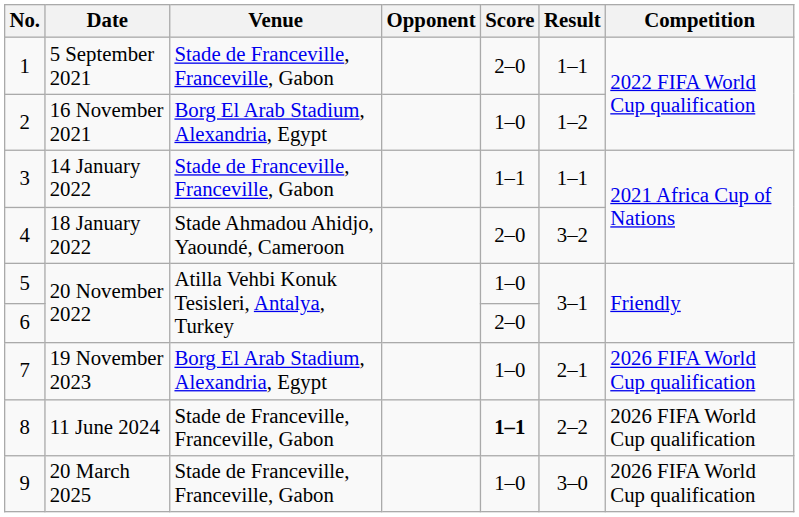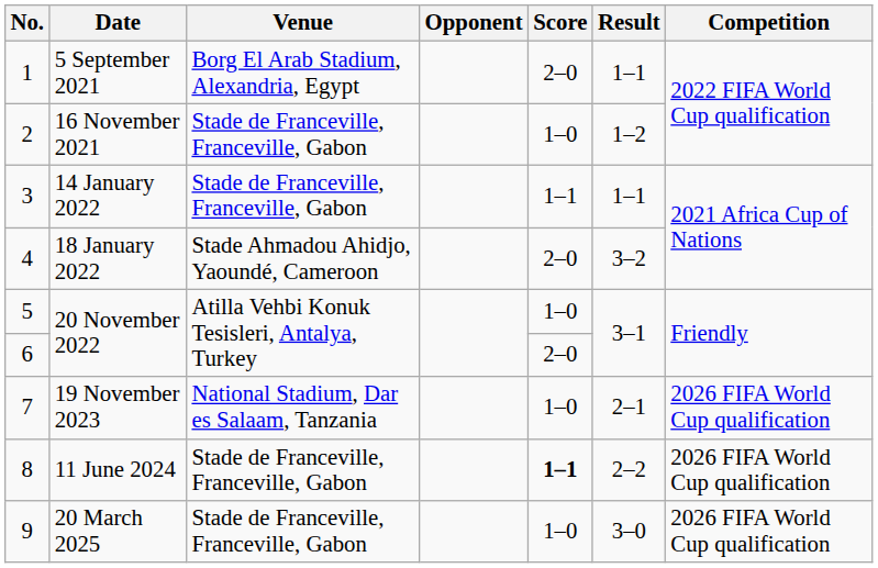1 | Venue: Stade de Franceville, Franceville, Gabon -> Borg El Arab Stadium, Alexandria, Egypt
2 | Venue: Borg El Arab Stadium, Alexandria, Egypt -> Stade de Franceville, Franceville, Gabon
7 | Venue: Borg El Arab Stadium, Alexandria, Egypt -> National Stadium, Dar es Salaam, Tanzania
